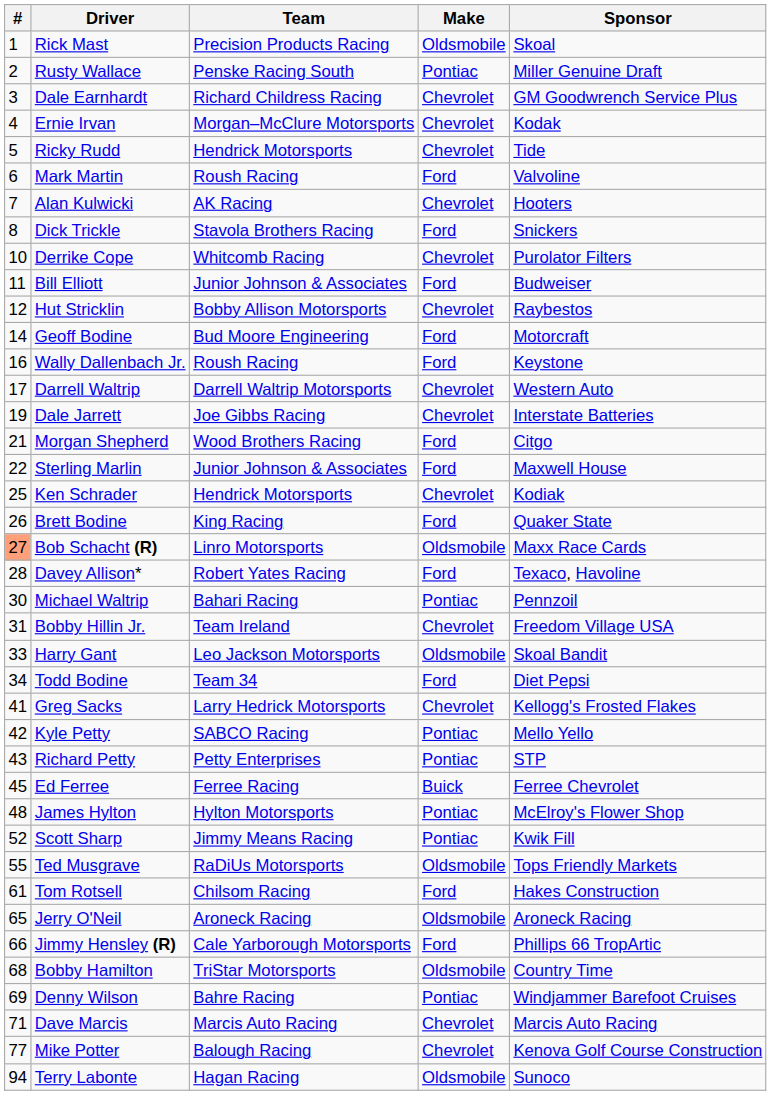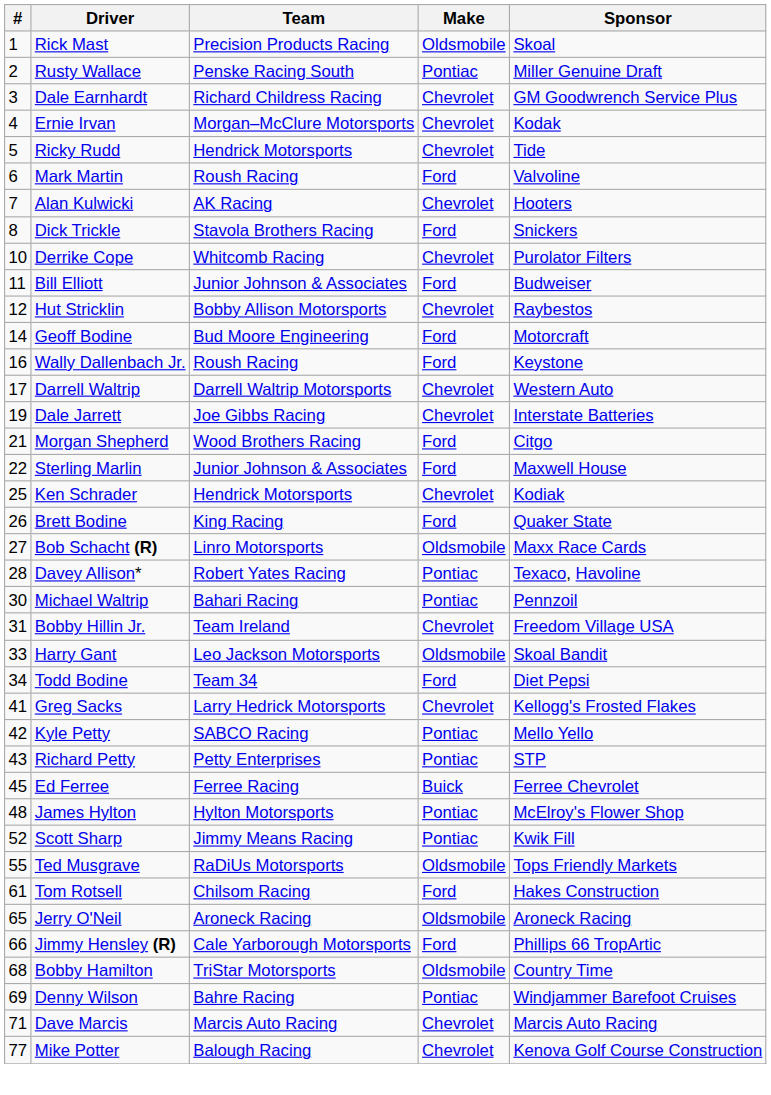Bob Schacht (R) | #: lightsalmon background -> no background
Davey Allison* | Make: Ford -> Pontiac
- row: 94 | Terry Labonte | Hagan Racing | Oldsmobile | Sunoco
